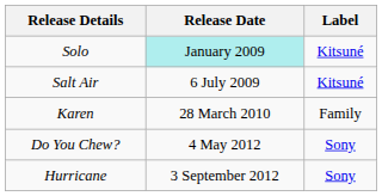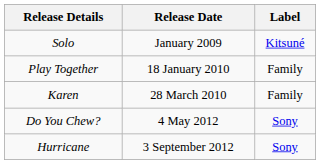Solo | Release Date: paleturquoise background -> no background
- row: Salt Air | 6 July 2009 | Kitsuné
+ row: Play Together | 18 January 2010 | Family
